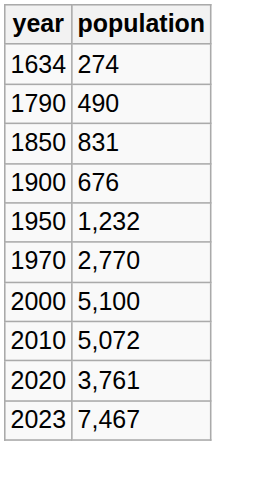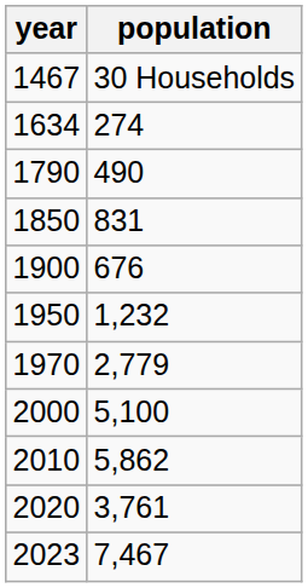+ row: 1467 | 30 Households
1970 | population: 2,770 -> 2,779
2010 | population: 5,072 -> 5,862
